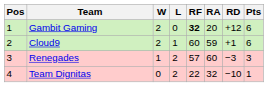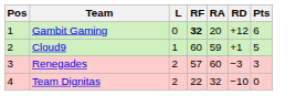- column: W | 2 | 2 | 1 | 0
Cloud9 | Pts: 6 -> 5
Team Dignitas | Pts: 1 -> 0
